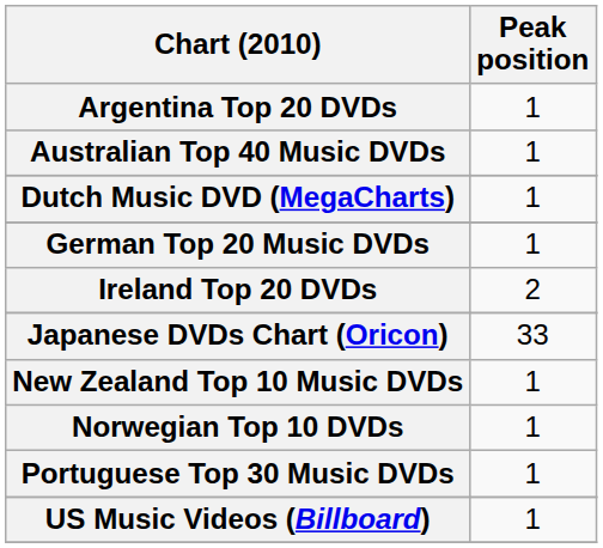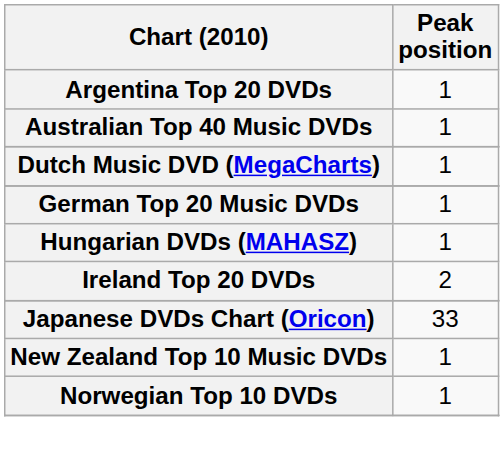+ row: Hungarian DVDs (MAHASZ) | 1
- row: Portuguese Top 30 Music DVDs | 1
- row: US Music Videos (Billboard) | 1
